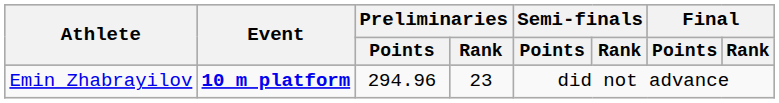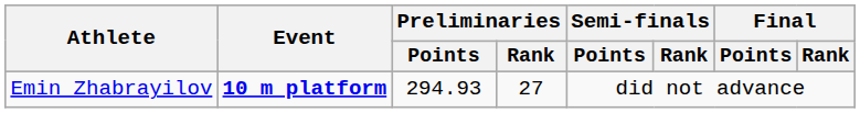Emin Zhabrayilov | Preliminaries / Points: 294.96 -> 294.93
Emin Zhabrayilov | Preliminaries / Rank: 23 -> 27
